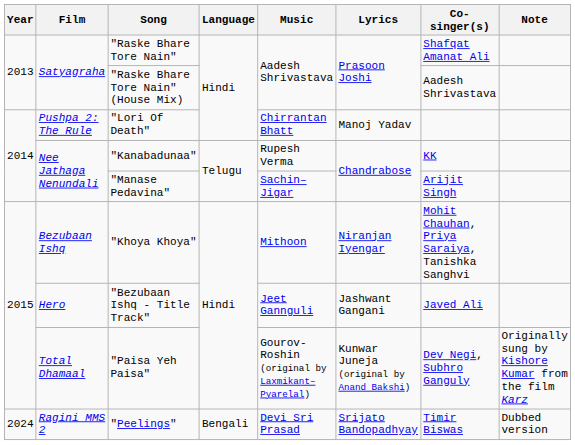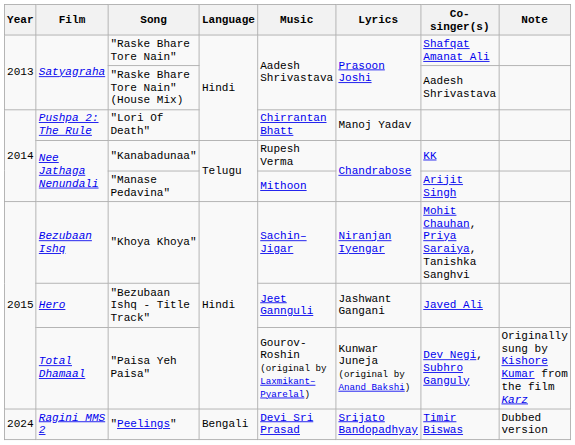"Manase Pedavina" | Music: Sachin–Jigar -> Mithoon
"Khoya Khoya" | Music: Mithoon -> Sachin–Jigar
